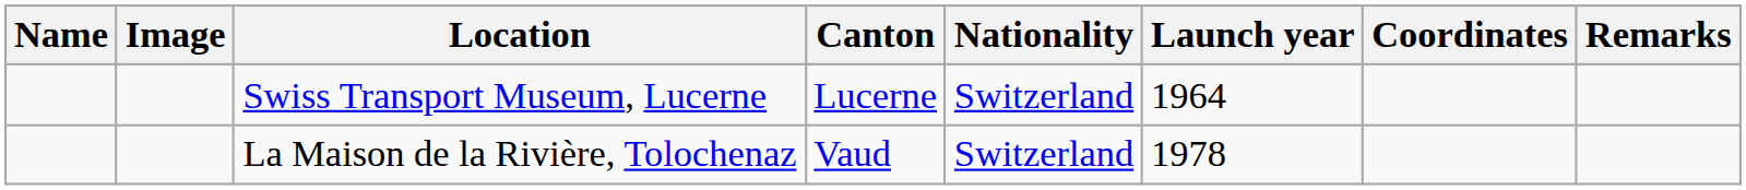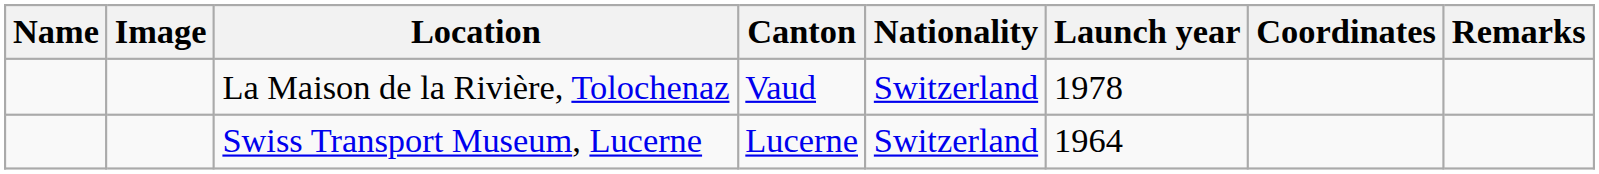rows swapped: Swiss Transport Museum, Lucerne <-> La Maison de la Rivière, Tolochenaz
